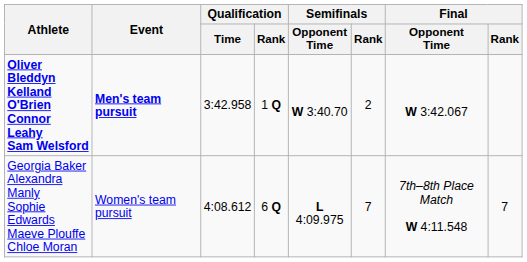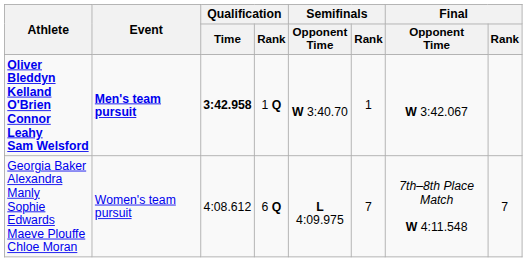Oliver Bleddyn Kelland O'Brien Connor Leahy Sam Welsford | Qualification / Time: normal -> bold
Oliver Bleddyn Kelland O'Brien Connor Leahy Sam Welsford | Semifinals / Rank: 2 -> 1
